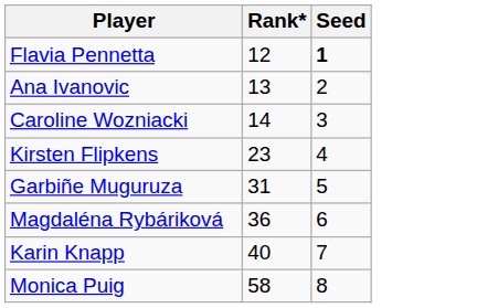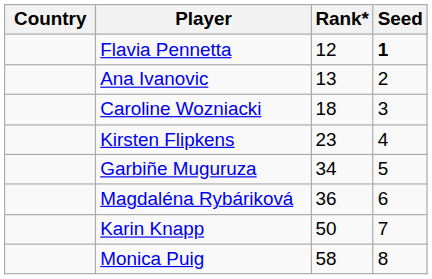+ column: Country
Caroline Wozniacki | Rank*: 14 -> 18
Garbiñe Muguruza | Rank*: 31 -> 34
Karin Knapp | Rank*: 40 -> 50
